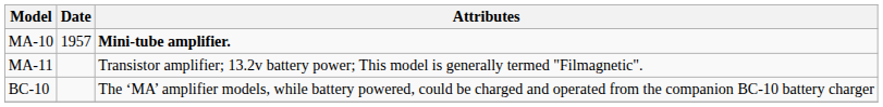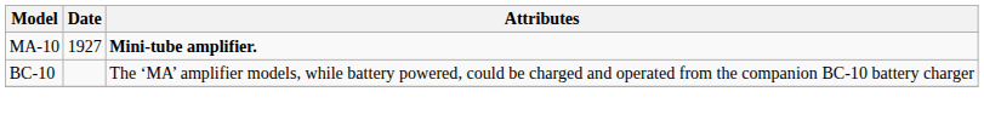MA-10 | Date: 1957 -> 1927
- row: MA-11 | Transistor amplifier; 13.2v battery power; This model is generally termed "Filmagnetic".
